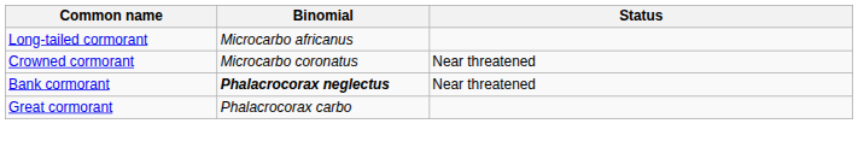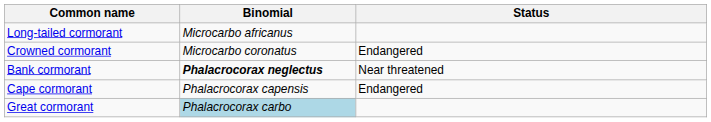Crowned cormorant | Status: Near threatened -> Endangered
+ row: Cape cormorant | Phalacrocorax capensis | Endangered
Great cormorant | Binomial: no background -> lightblue background
